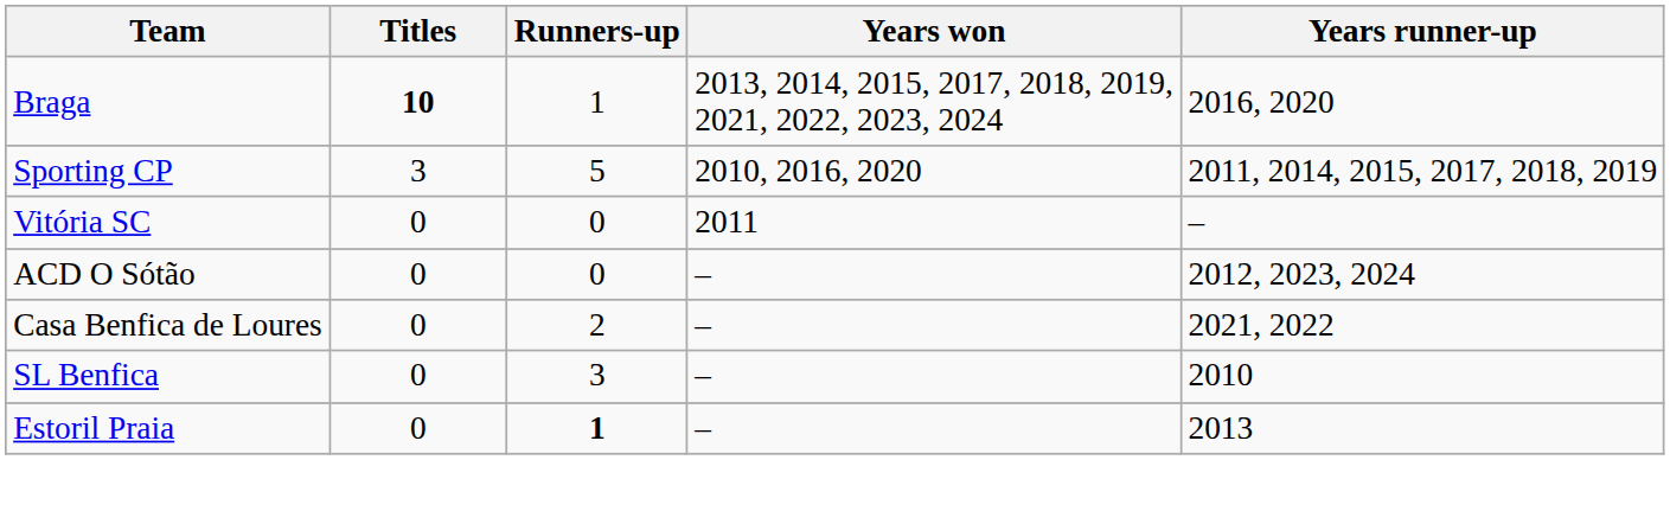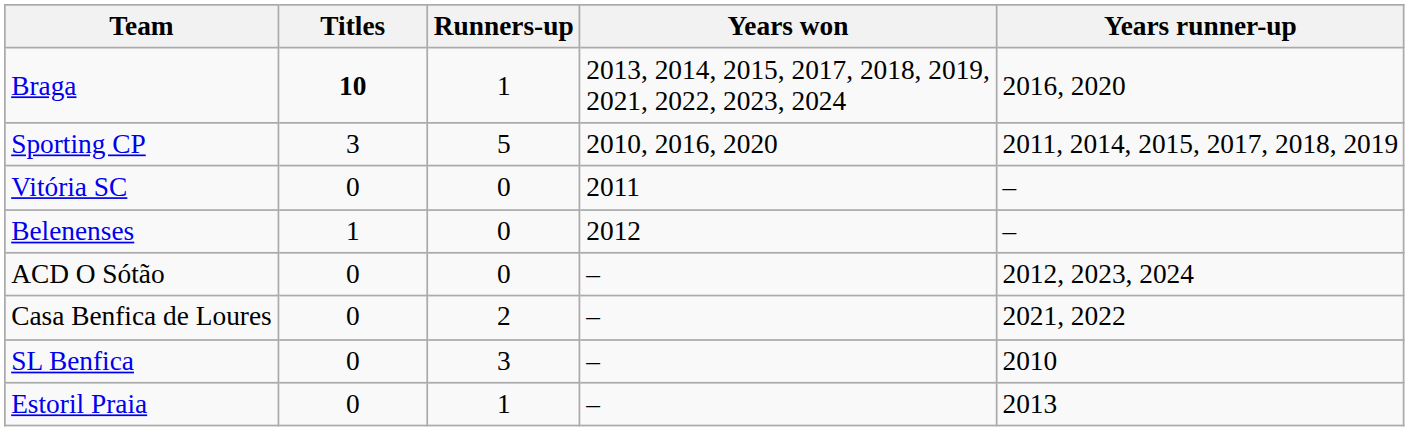+ row: Belenenses | 1 | 0 | 2012 | –
Estoril Praia | Runners-up: bold -> normal
